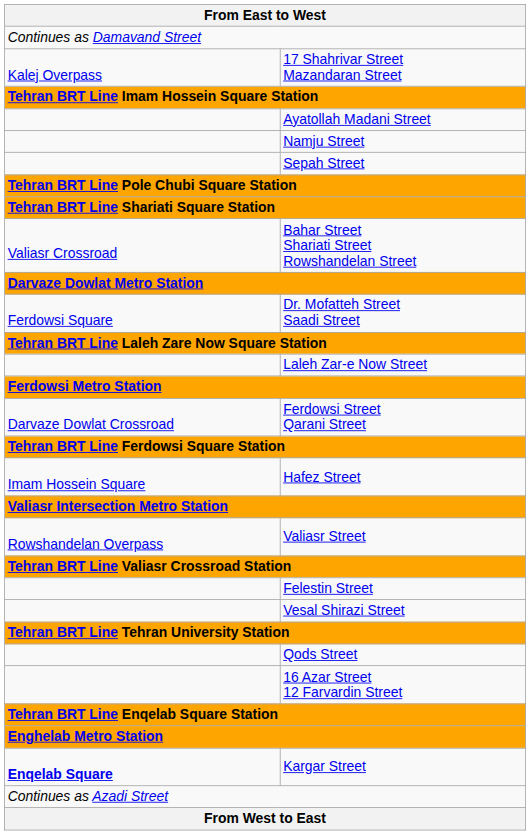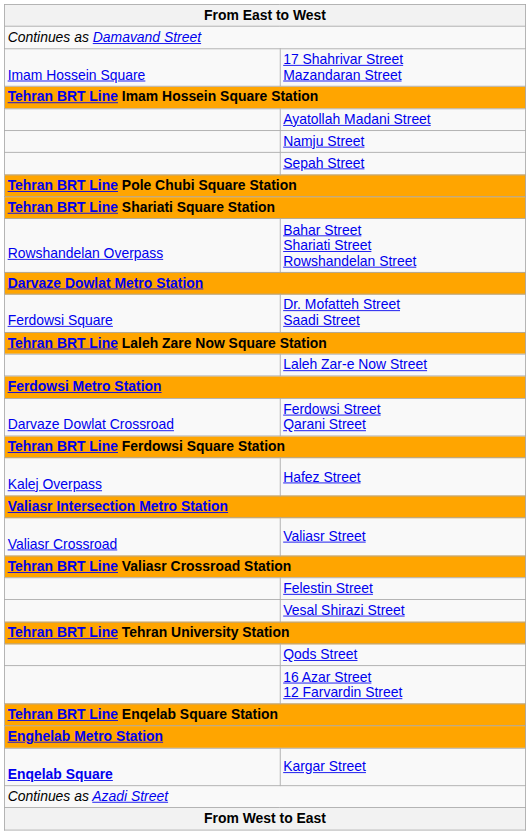17 Shahrivar Street Mazandaran Street | column 1: Kalej Overpass -> Imam Hossein Square
Bahar Street Shariati Street Rowshandelan Street | column 1: Valiasr Crossroad -> Rowshandelan Overpass
Hafez Street | column 1: Imam Hossein Square -> Kalej Overpass
Valiasr Street | column 1: Rowshandelan Overpass -> Valiasr Crossroad
